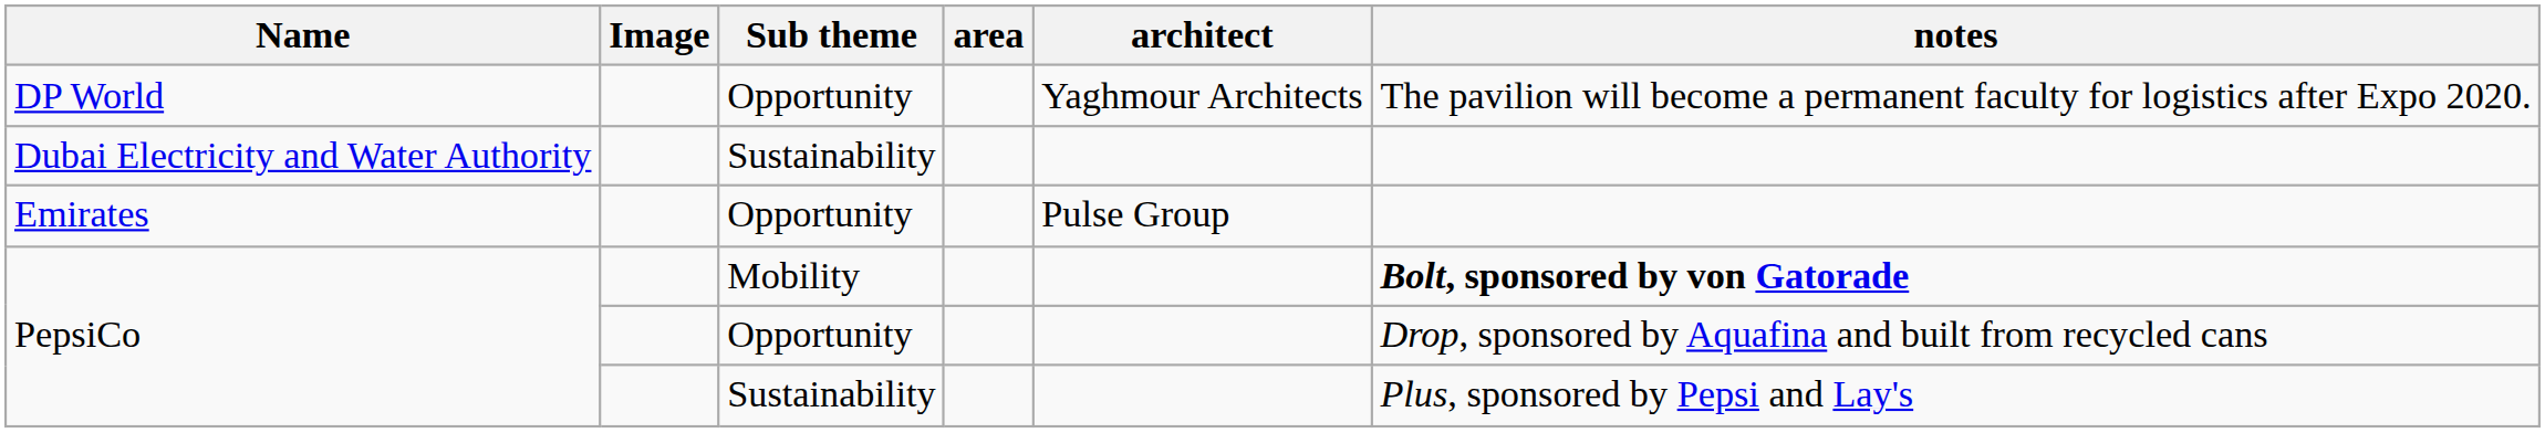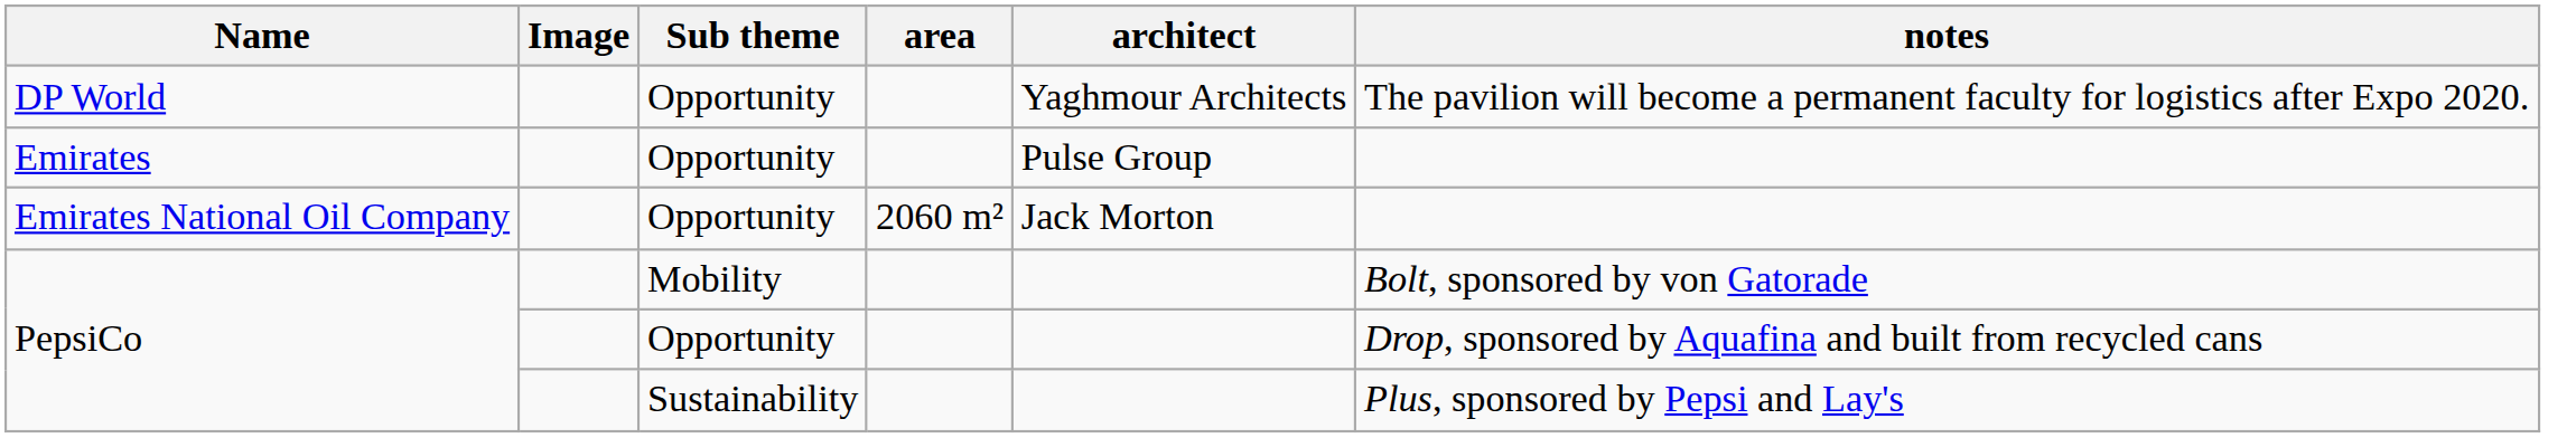- row: Dubai Electricity and Water Authority | Sustainability
+ row: Emirates National Oil Company | Opportunity | 2060 m² | Jack Morton
PepsiCo / Mobility | notes: bold -> normal
